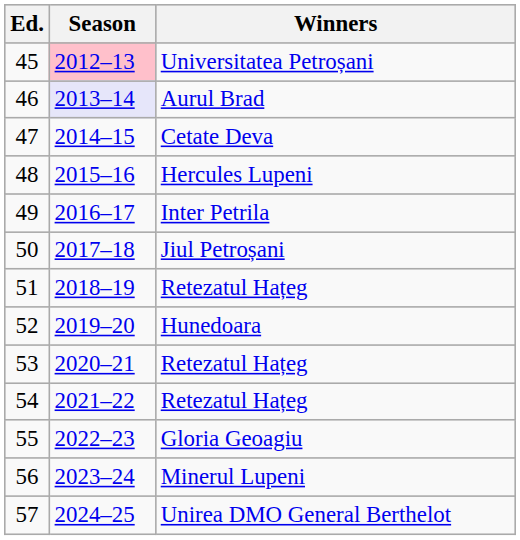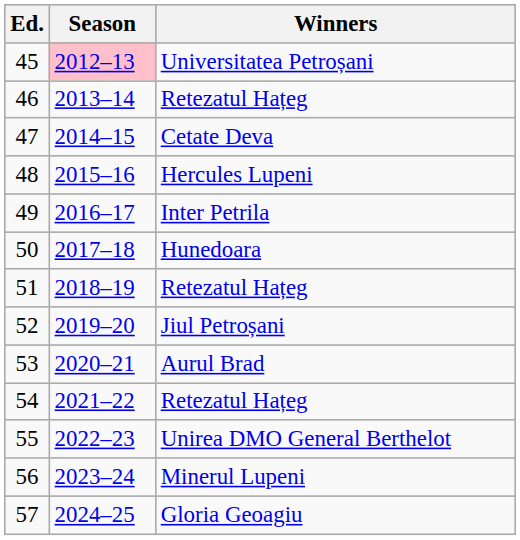46 | Season: lavender background -> no background
46 | Winners: Aurul Brad -> Retezatul Hațeg
50 | Winners: Jiul Petroșani -> Hunedoara
52 | Winners: Hunedoara -> Jiul Petroșani
53 | Winners: Retezatul Hațeg -> Aurul Brad
55 | Winners: Gloria Geoagiu -> Unirea DMO General Berthelot
57 | Winners: Unirea DMO General Berthelot -> Gloria Geoagiu
